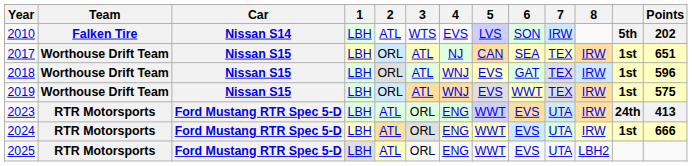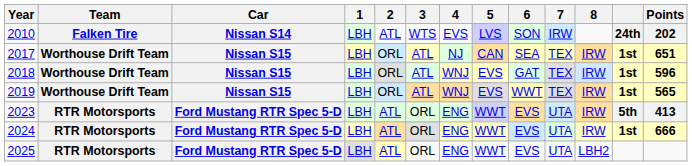2010 | column 12: 5th -> 24th
2019 | Points: 575 -> 565
2023 | column 12: 24th -> 5th
